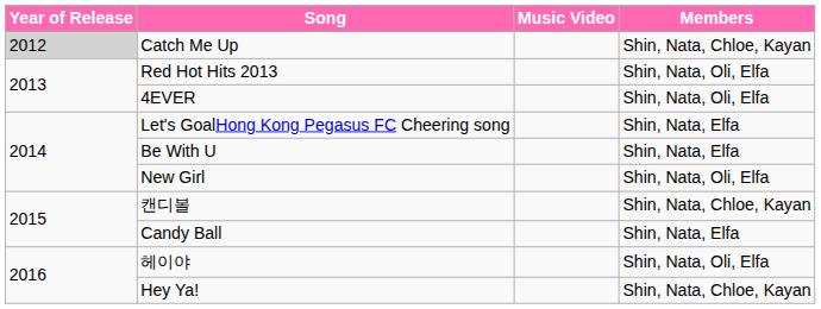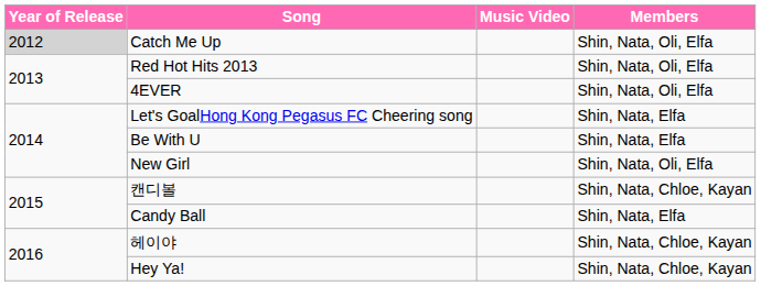Catch Me Up | Members: Shin, Nata, Chloe, Kayan -> Shin, Nata, Oli, Elfa
헤이야 | Members: Shin, Nata, Oli, Elfa -> Shin, Nata, Chloe, Kayan
